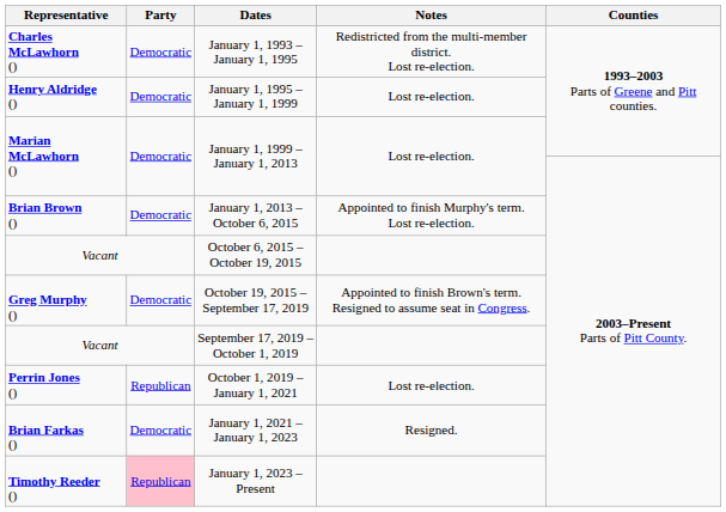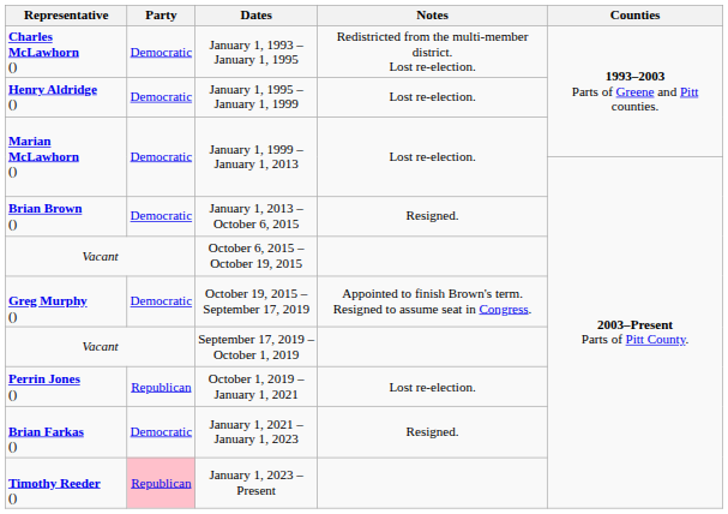January 1, 2013 – October 6, 2015 | Notes: Appointed to finish Murphy's term. Lost re-election. -> Resigned.
